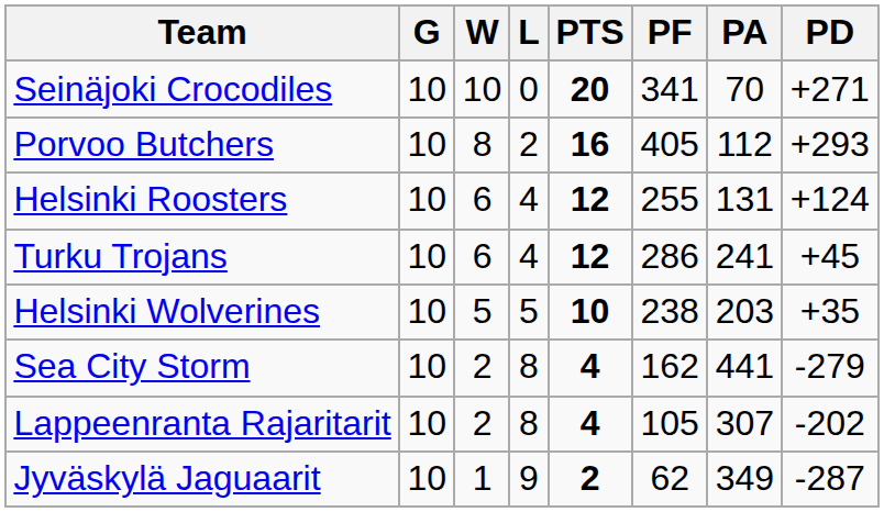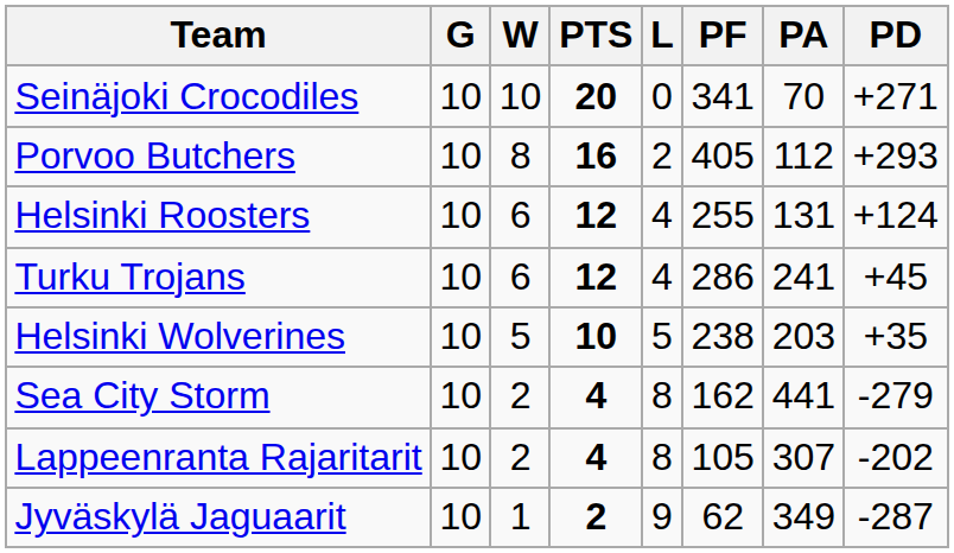columns swapped: L <-> PTS
